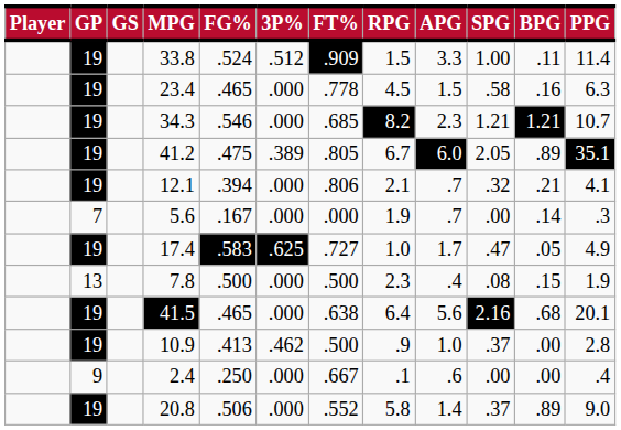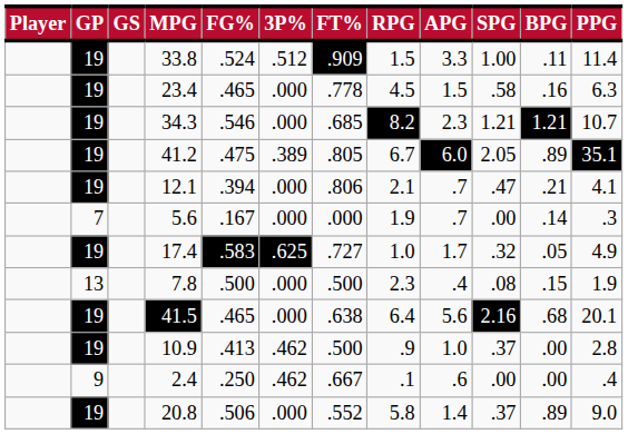12.1 | SPG: .32 -> .47
17.4 | SPG: .47 -> .32
2.4 | 3P%: .000 -> .462
